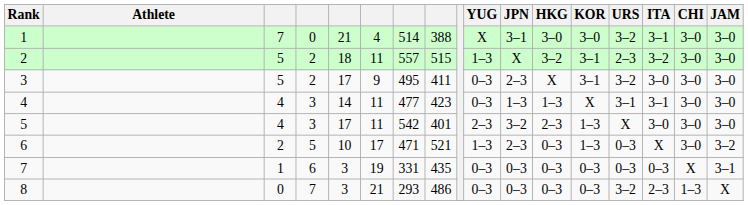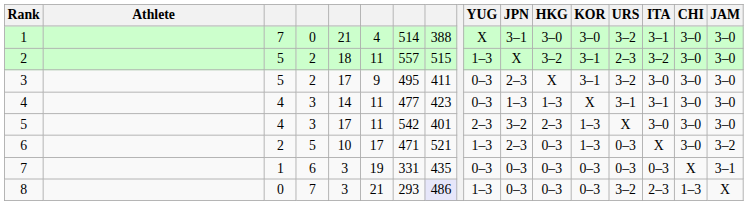8 | column 8: no background -> lavender background
8 | YUG: 0–3 -> 1–3
